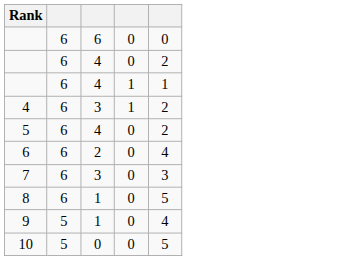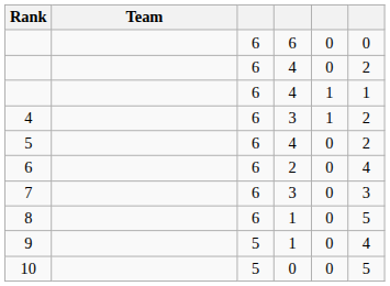+ column: Team
